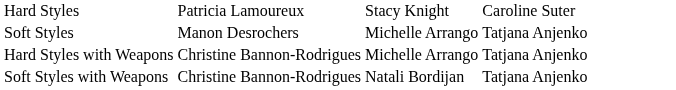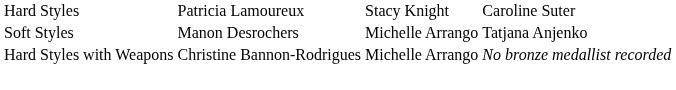Hard Styles with Weapons | column 4: Tatjana Anjenko -> No bronze medallist recorded
- row: Soft Styles with Weapons | Christine Bannon-Rodrigues | Natali Bordijan | Tatjana Anjenko
